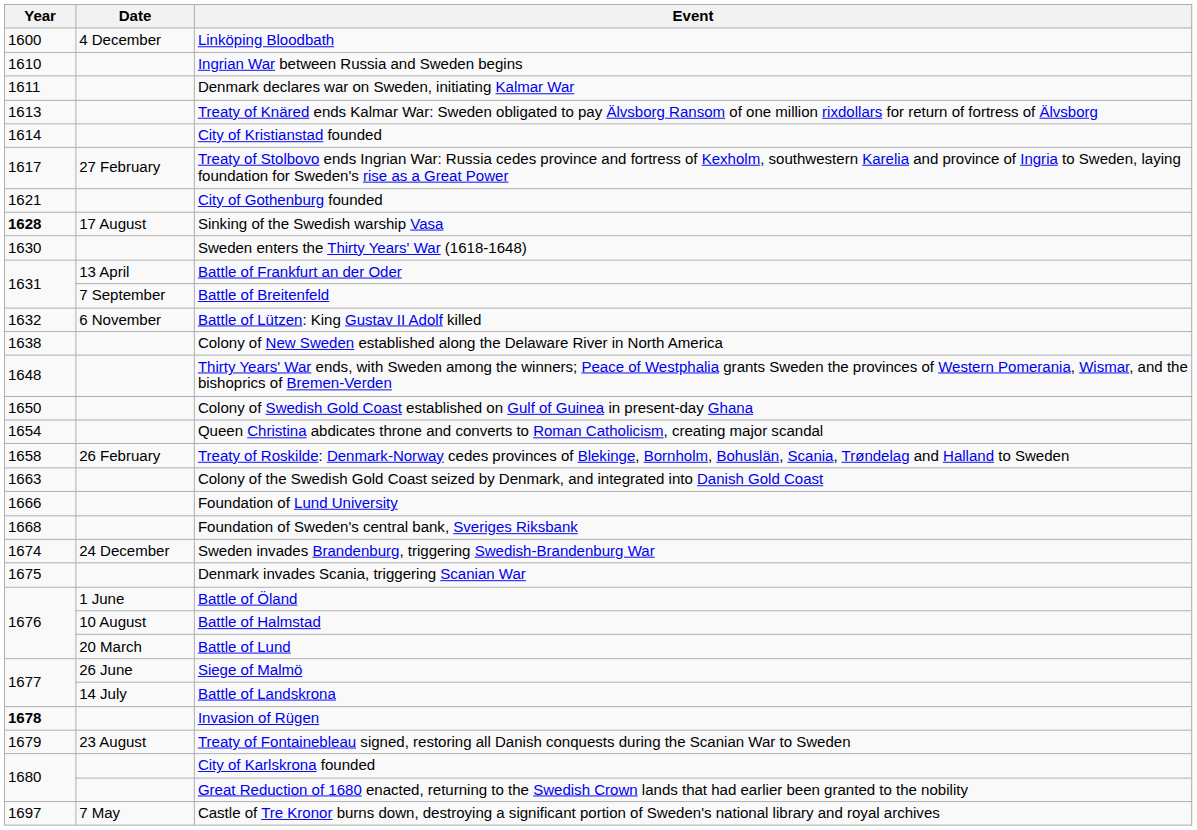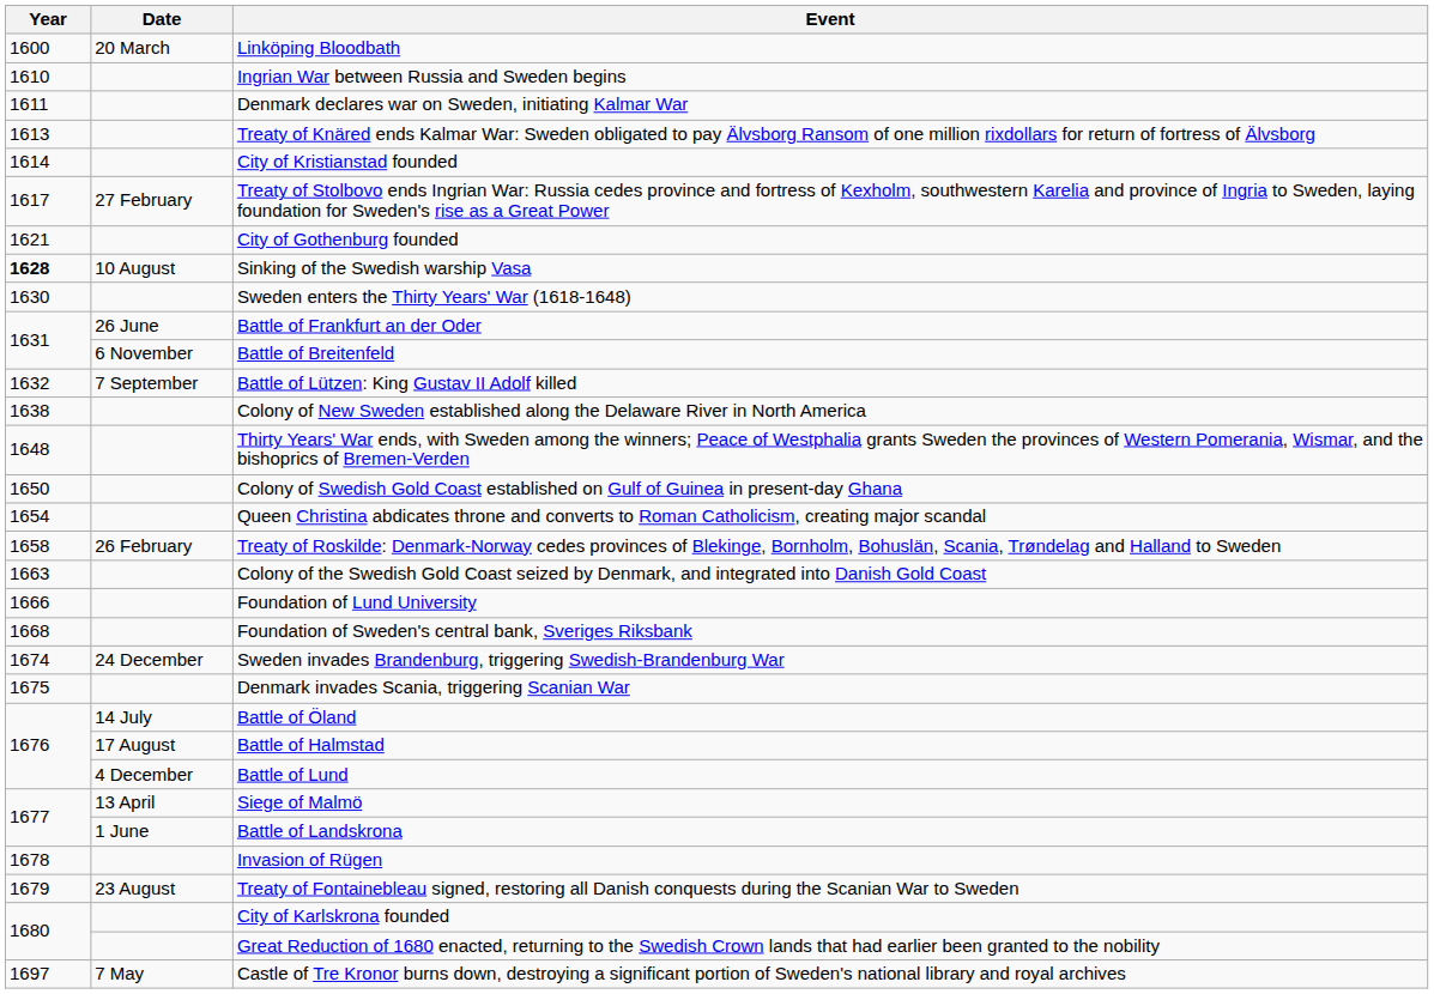Linköping Bloodbath | Date: 4 December -> 20 March
Sinking of the Swedish warship Vasa | Date: 17 August -> 10 August
Battle of Frankfurt an der Oder | Date: 13 April -> 26 June
Battle of Breitenfeld | Date: 7 September -> 6 November
Battle of Lützen: King Gustav II Adolf killed | Date: 6 November -> 7 September
Battle of Öland | Date: 1 June -> 14 July
Battle of Halmstad | Date: 10 August -> 17 August
Battle of Lund | Date: 20 March -> 4 December
Siege of Malmö | Date: 26 June -> 13 April
Battle of Landskrona | Date: 14 July -> 1 June
Invasion of Rügen | Year: bold -> normal
